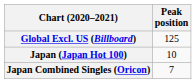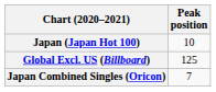rows swapped: Global Excl. US (Billboard) <-> Japan (Japan Hot 100)
